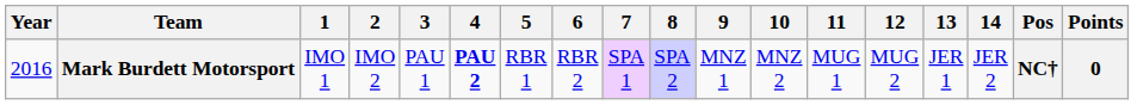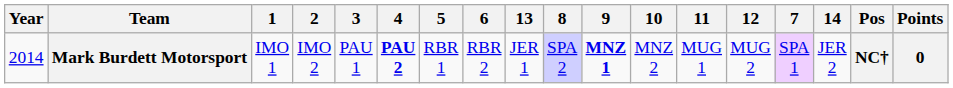columns swapped: 7 <-> 13
Mark Burdett Motorsport | Year: 2016 -> 2014
Mark Burdett Motorsport | 9: normal -> bold
